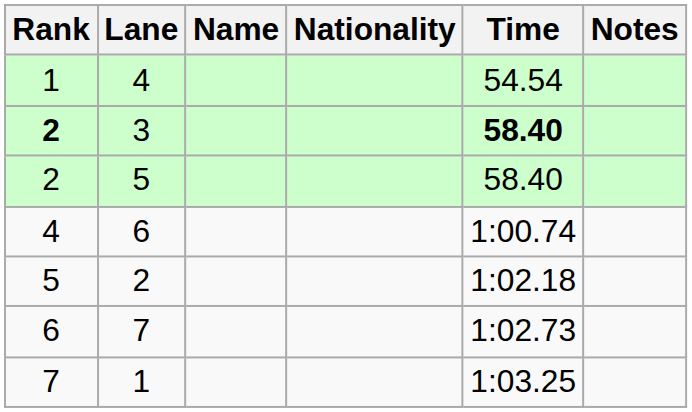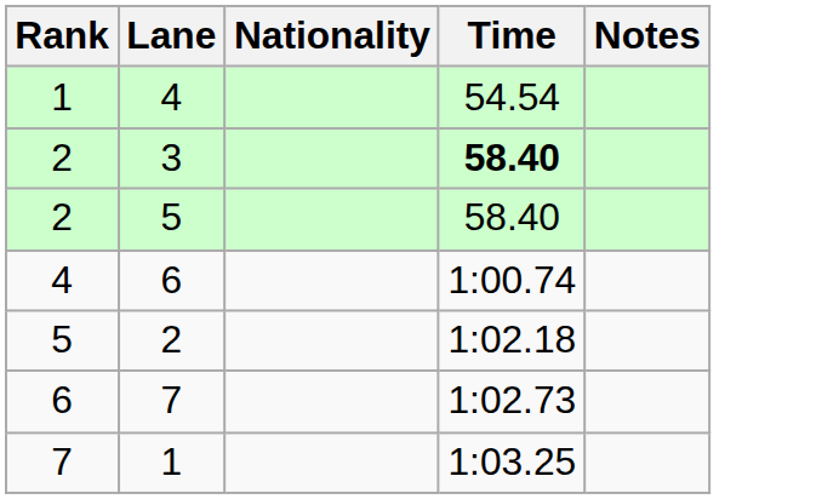- column: Name
3 | Rank: bold -> normal
